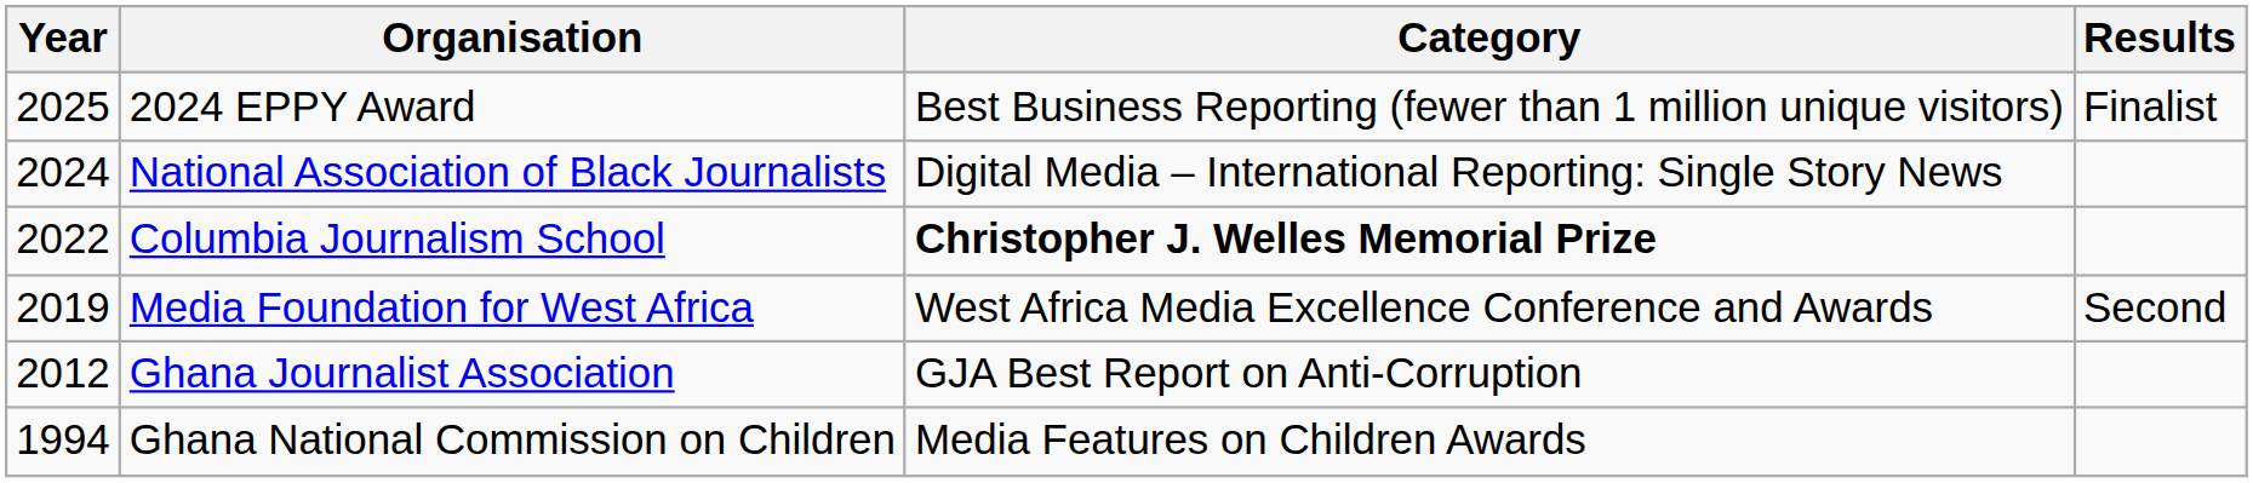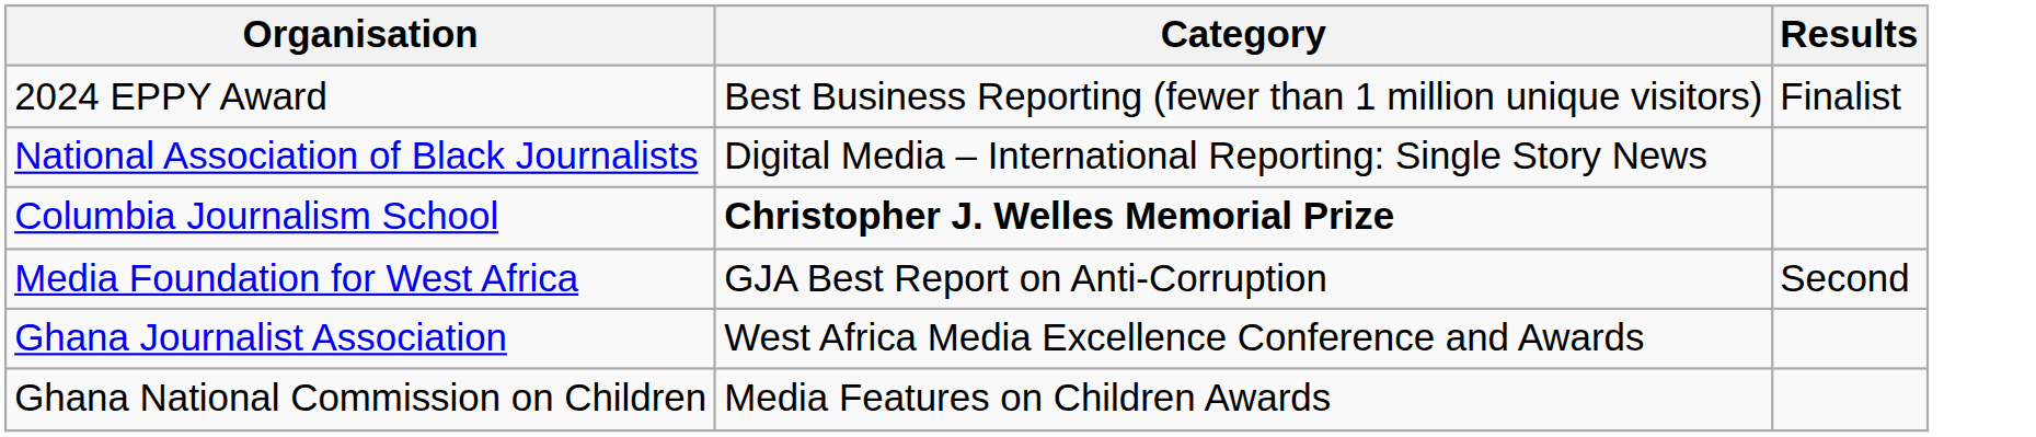- column: Year | 2025 | 2024 | 2022 | 2019 | 2012 | 1994
Media Foundation for West Africa | Category: West Africa Media Excellence Conference and Awards -> GJA Best Report on Anti-Corruption
Ghana Journalist Association | Category: GJA Best Report on Anti-Corruption -> West Africa Media Excellence Conference and Awards
